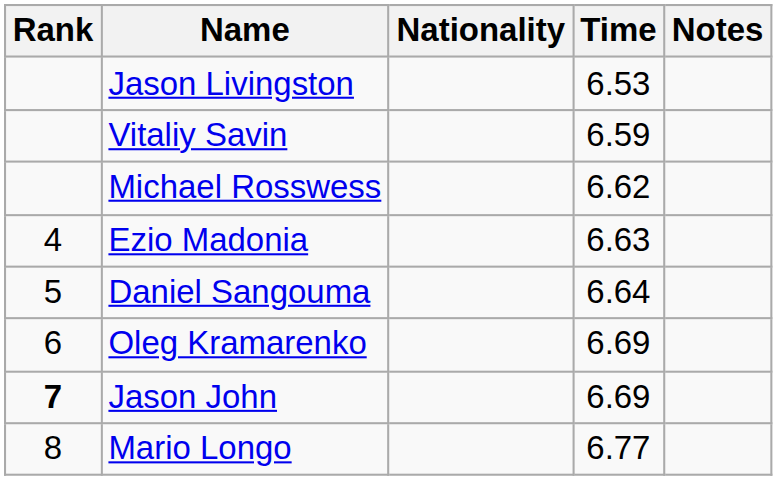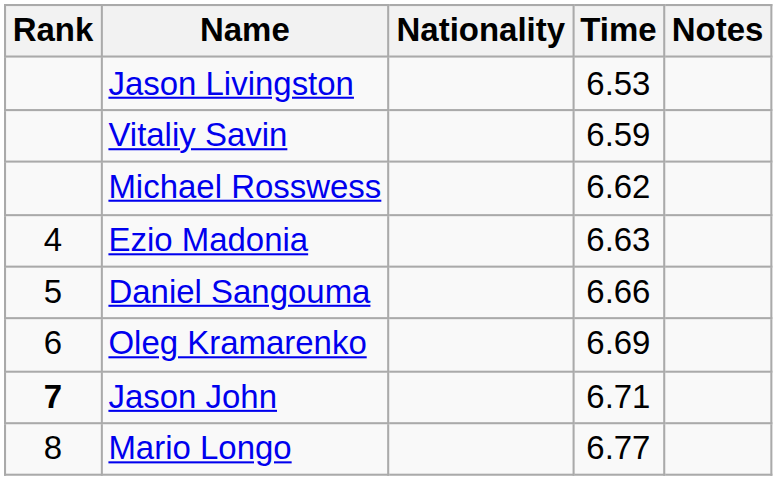Daniel Sangouma | Time: 6.64 -> 6.66
Jason John | Time: 6.69 -> 6.71
